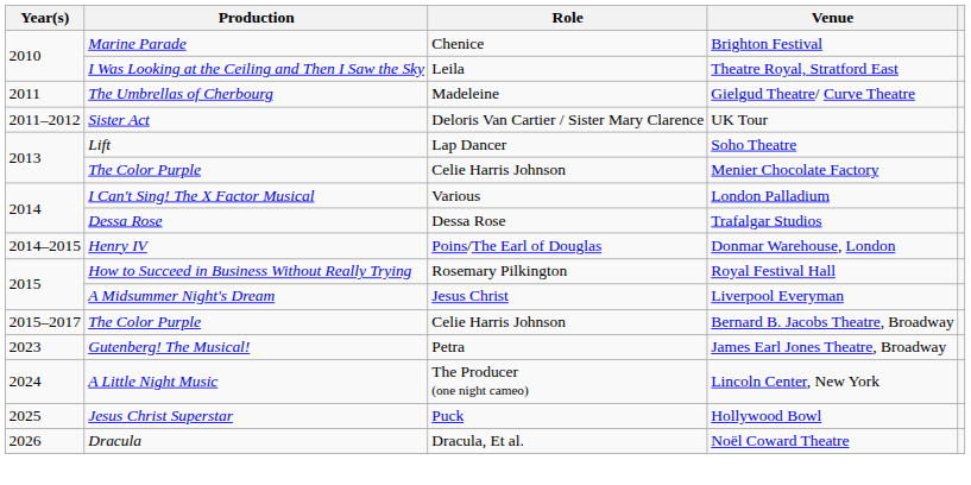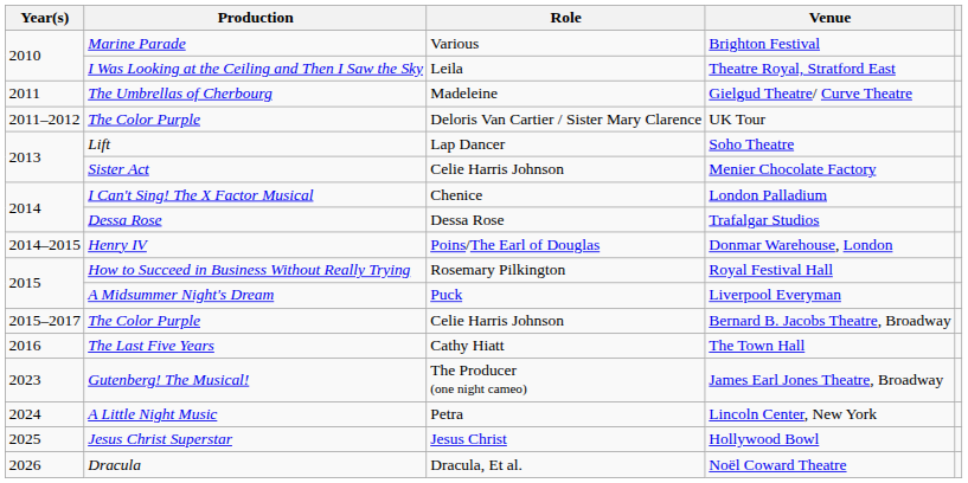Brighton Festival | Role: Chenice -> Various
UK Tour | Production: Sister Act -> The Color Purple
Menier Chocolate Factory | Production: The Color Purple -> Sister Act
London Palladium | Role: Various -> Chenice
Liverpool Everyman | Role: Jesus Christ -> Puck
+ row: 2016 | The Last Five Years | Cathy Hiatt | The Town Hall
James Earl Jones Theatre, Broadway | Role: Petra -> The Producer (one night cameo)
Lincoln Center, New York | Role: The Producer (one night cameo) -> Petra
Hollywood Bowl | Role: Puck -> Jesus Christ
